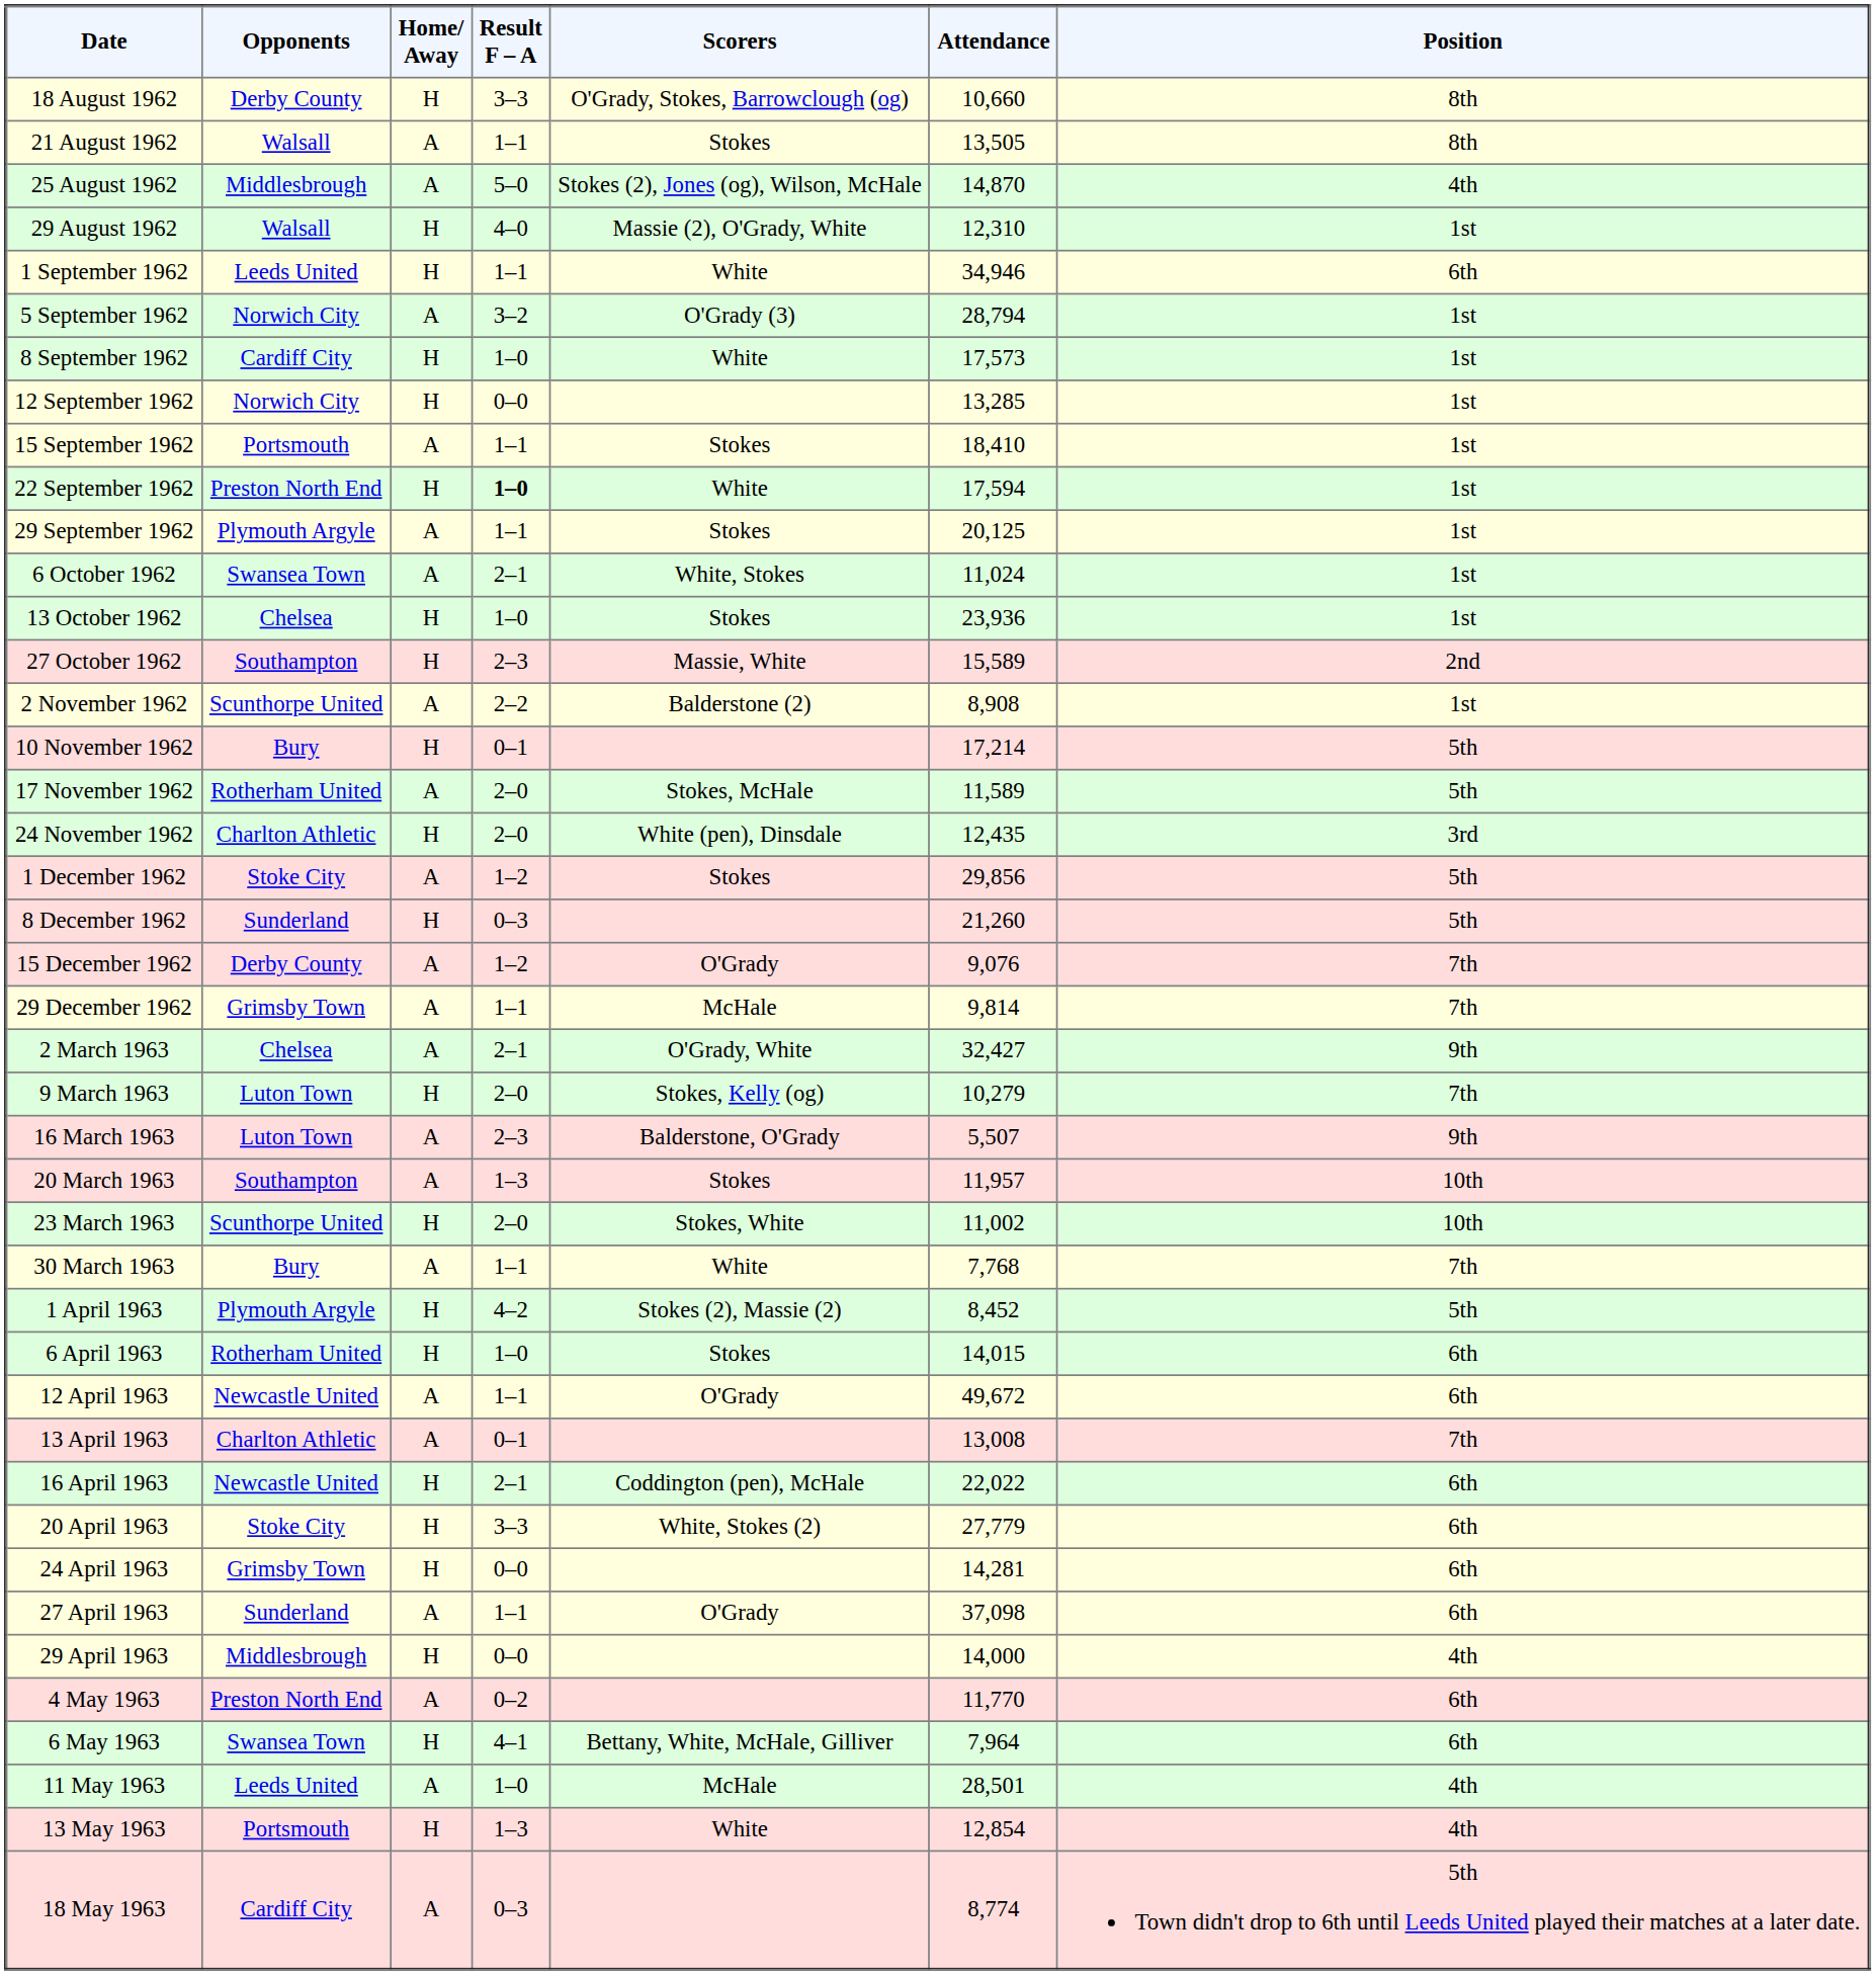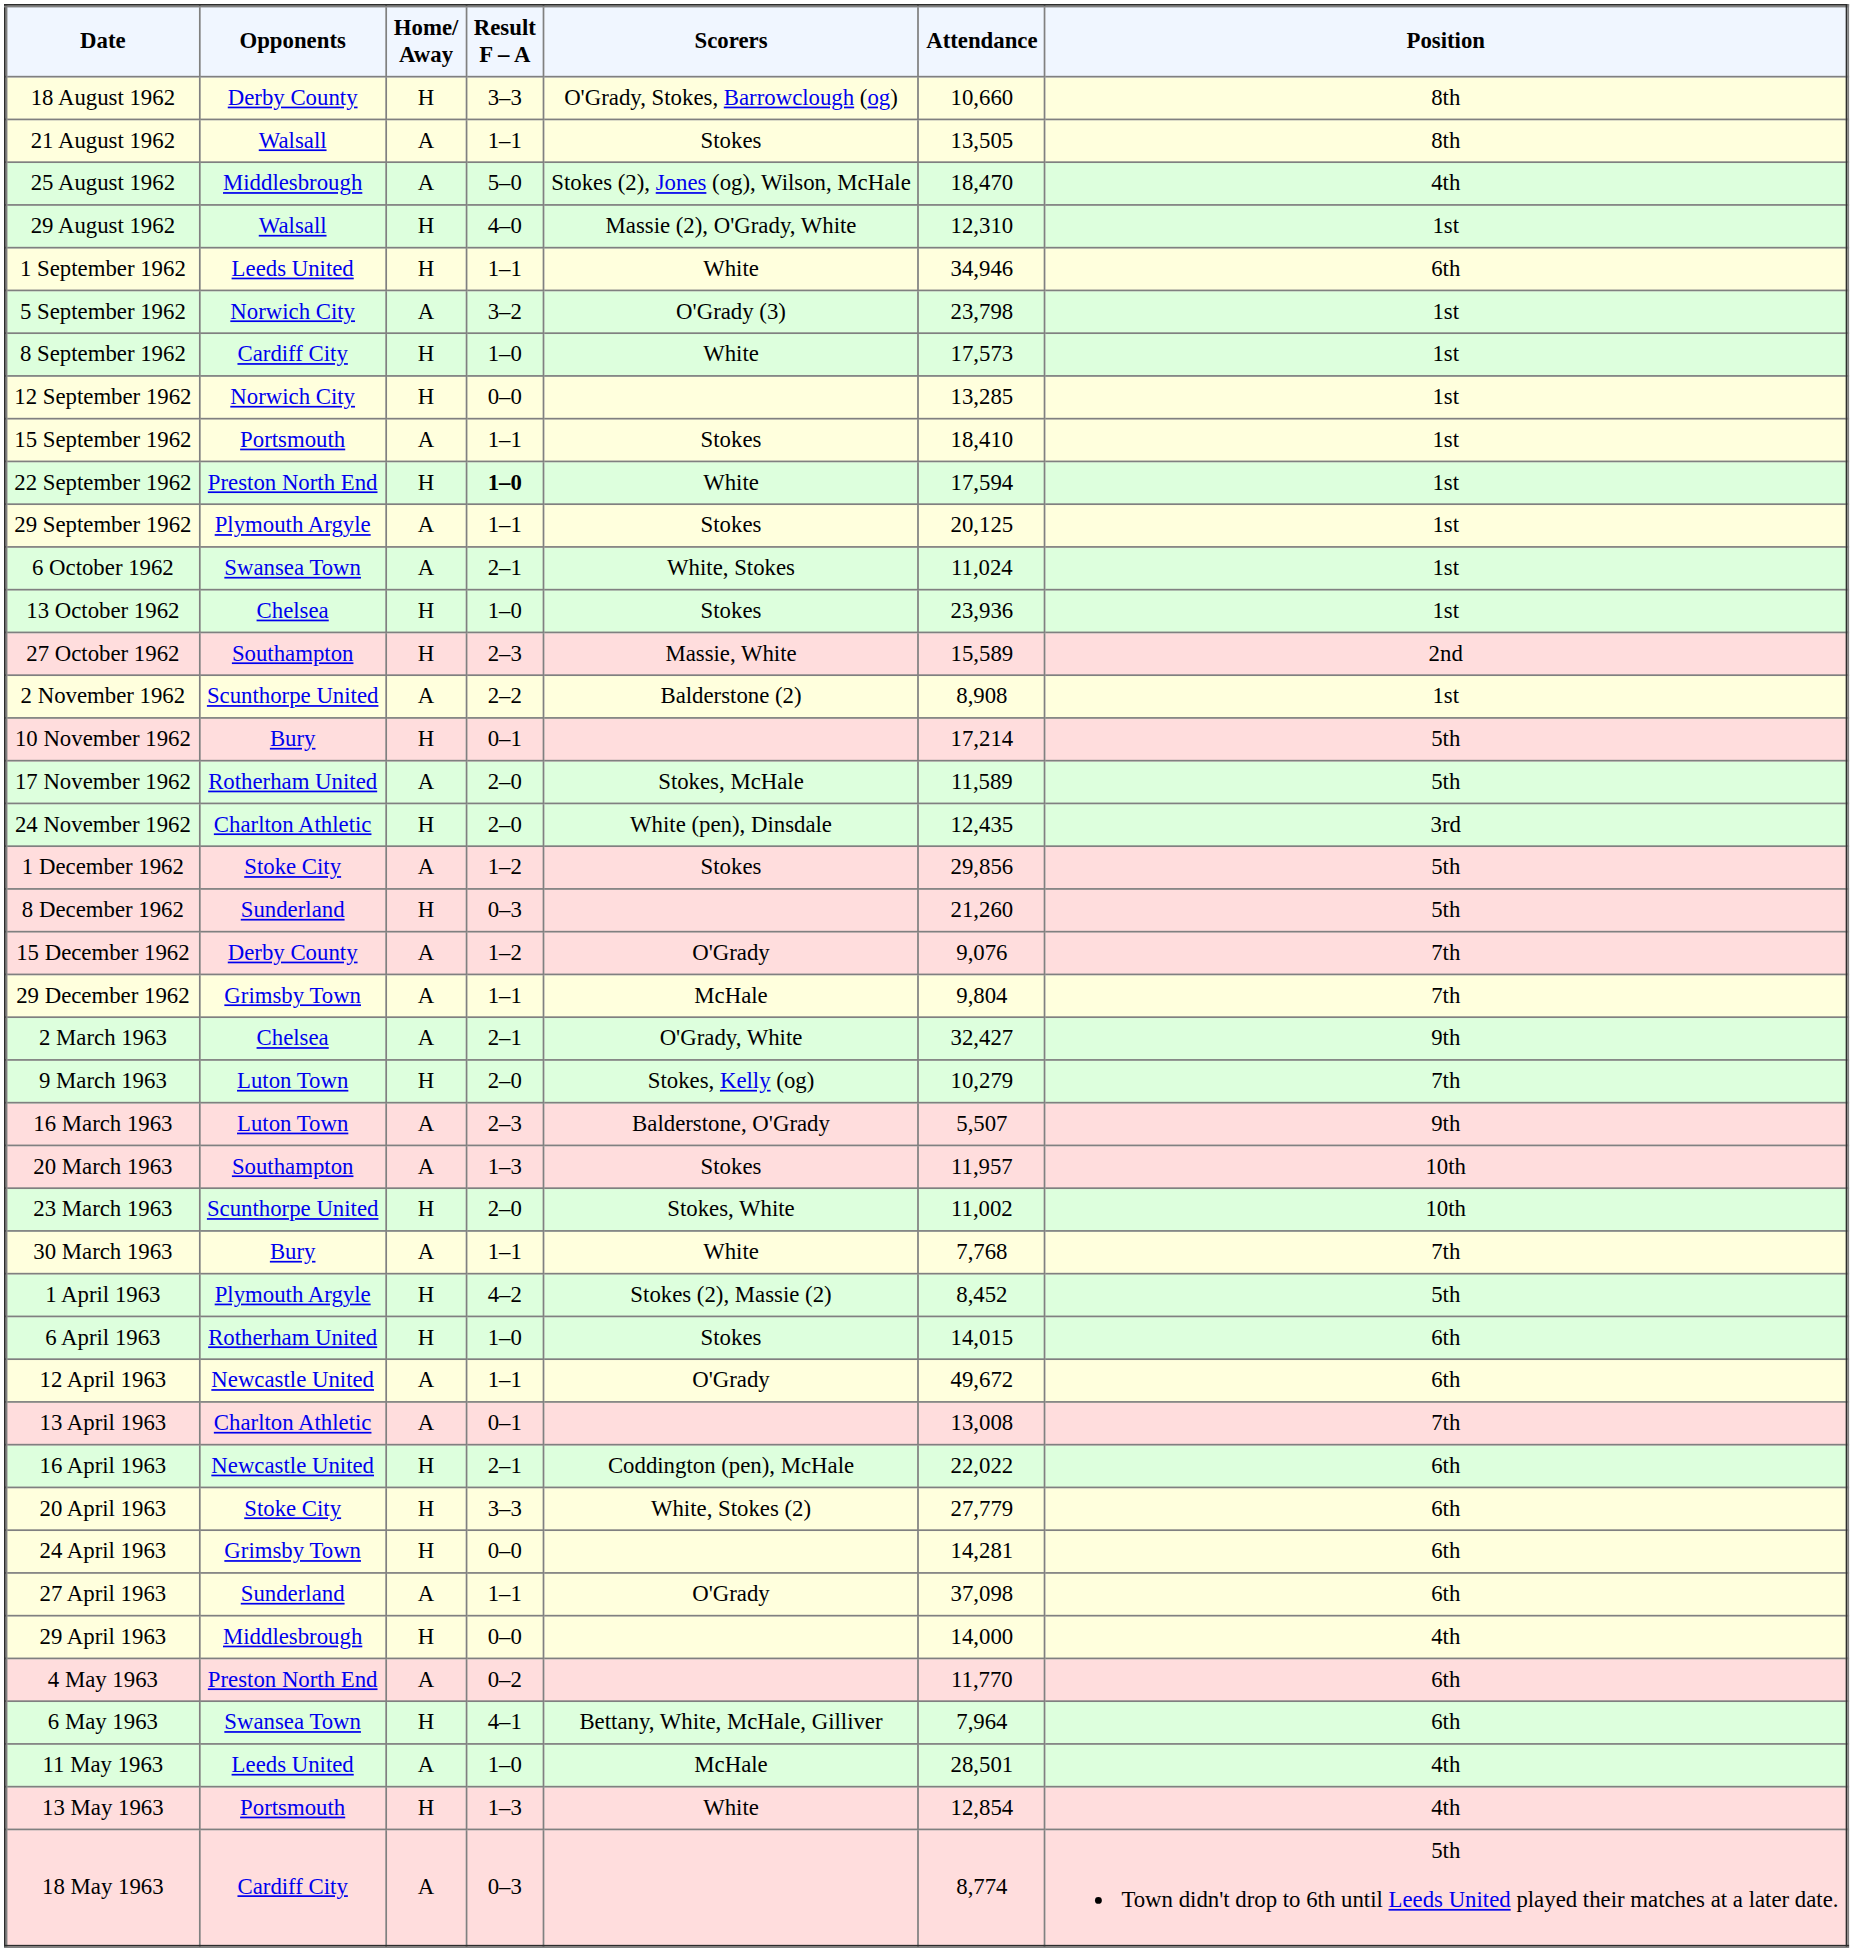25 August 1962 | Attendance: 14,870 -> 18,470
5 September 1962 | Attendance: 28,794 -> 23,798
29 December 1962 | Attendance: 9,814 -> 9,804
